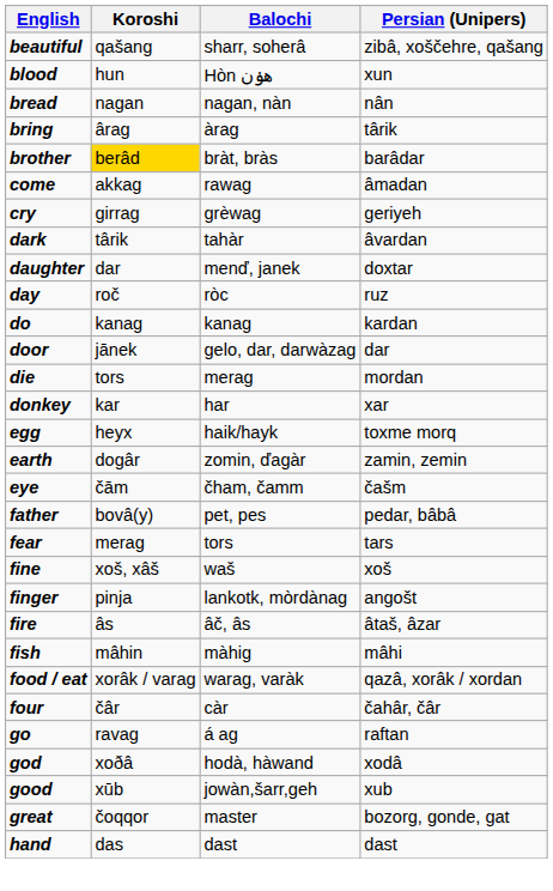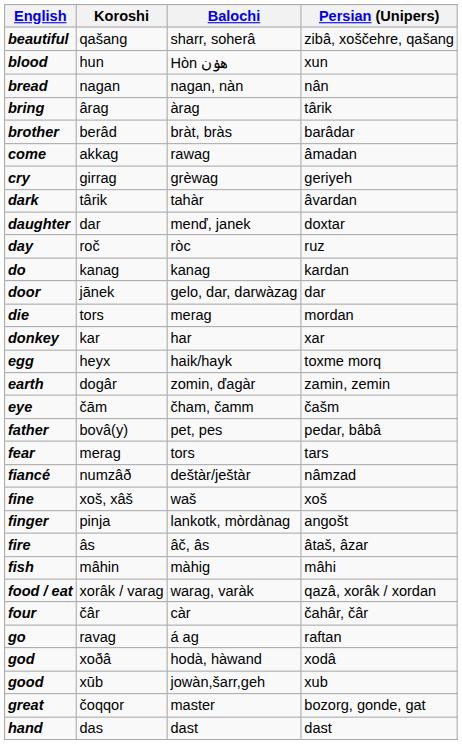brother | Koroshi: gold background -> no background
+ row: fiancé | numzâð | deštàr/ještàr | nâmzad
